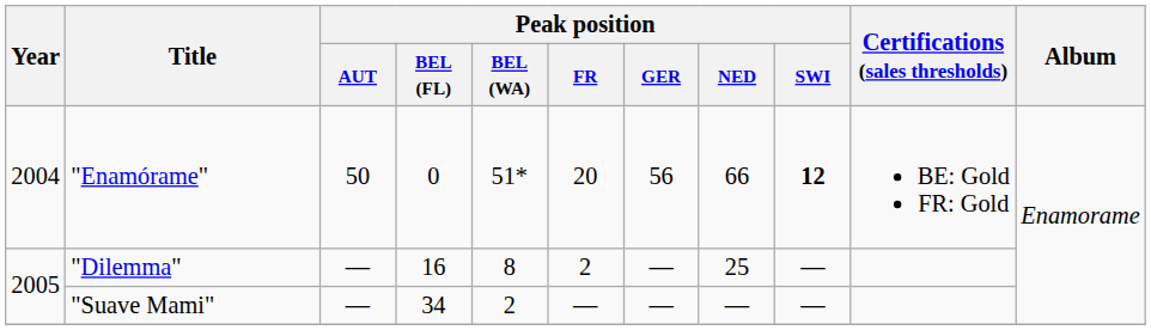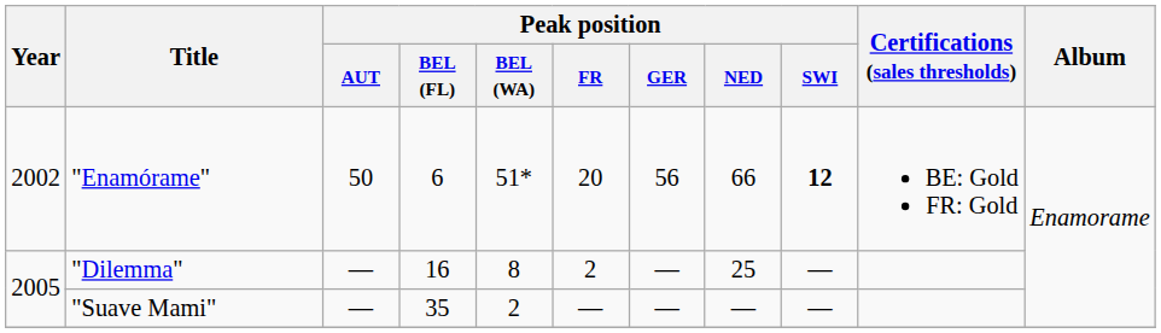"Enamórame" | Year: 2004 -> 2002
"Enamórame" | Peak position / BEL (FL): 0 -> 6
"Suave Mami" | Peak position / BEL (FL): 34 -> 35
